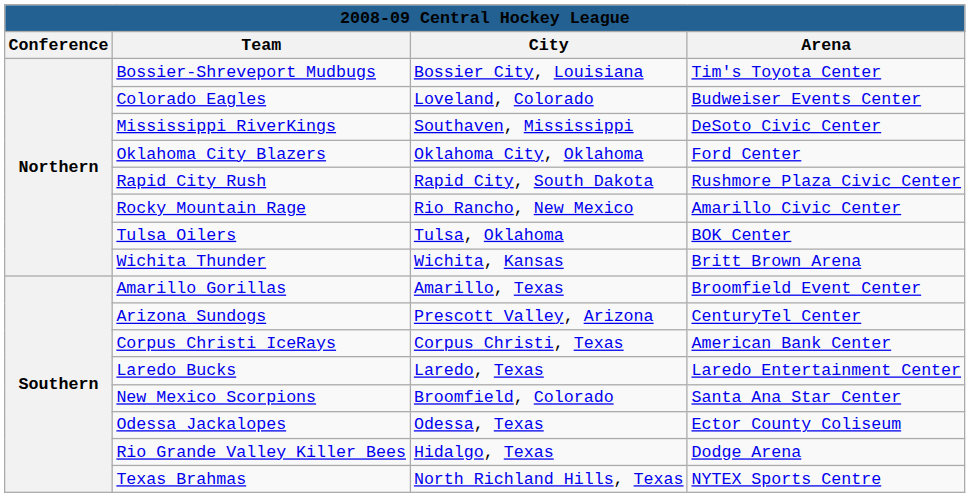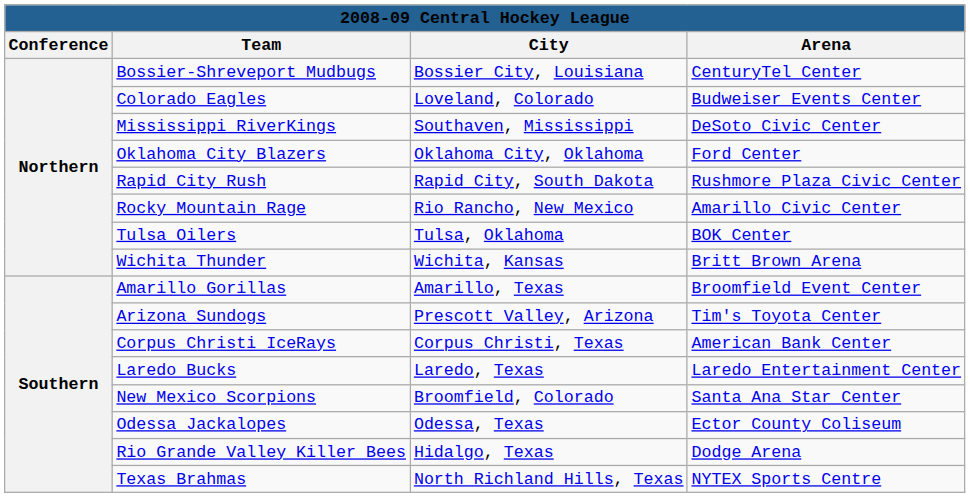Bossier-Shreveport Mudbugs | Arena: Tim's Toyota Center -> CenturyTel Center
Arizona Sundogs | Arena: CenturyTel Center -> Tim's Toyota Center
